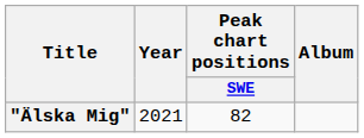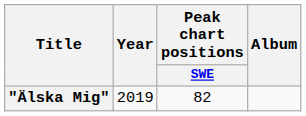"Älska Mig" | Year: 2021 -> 2019
